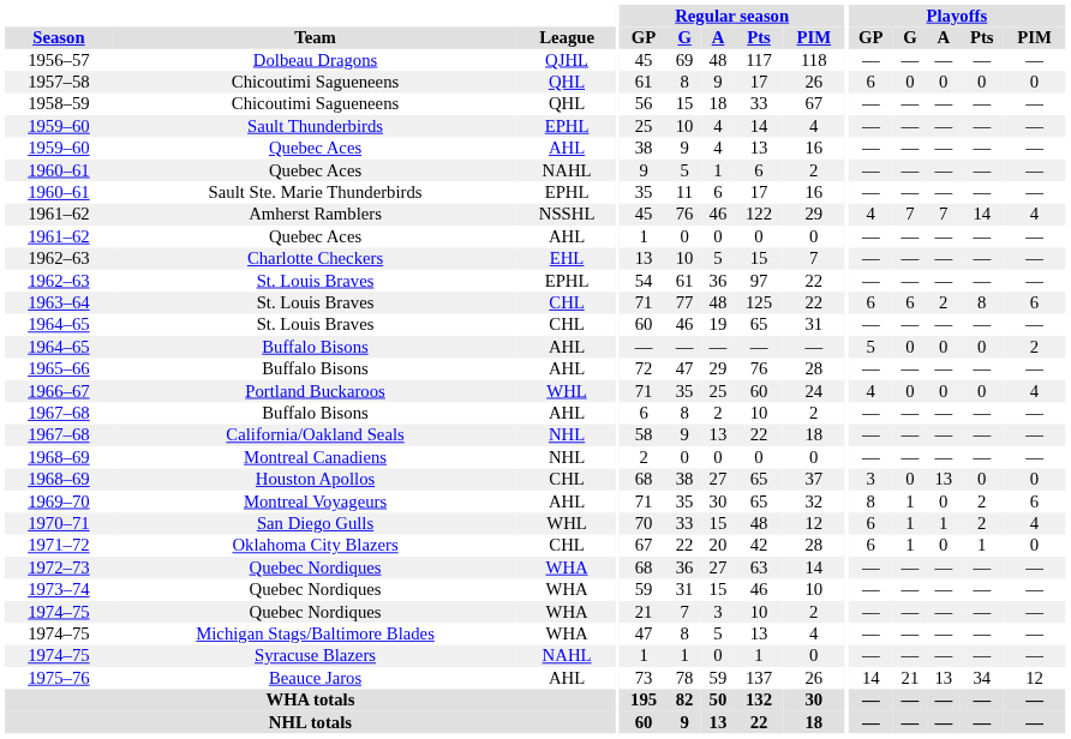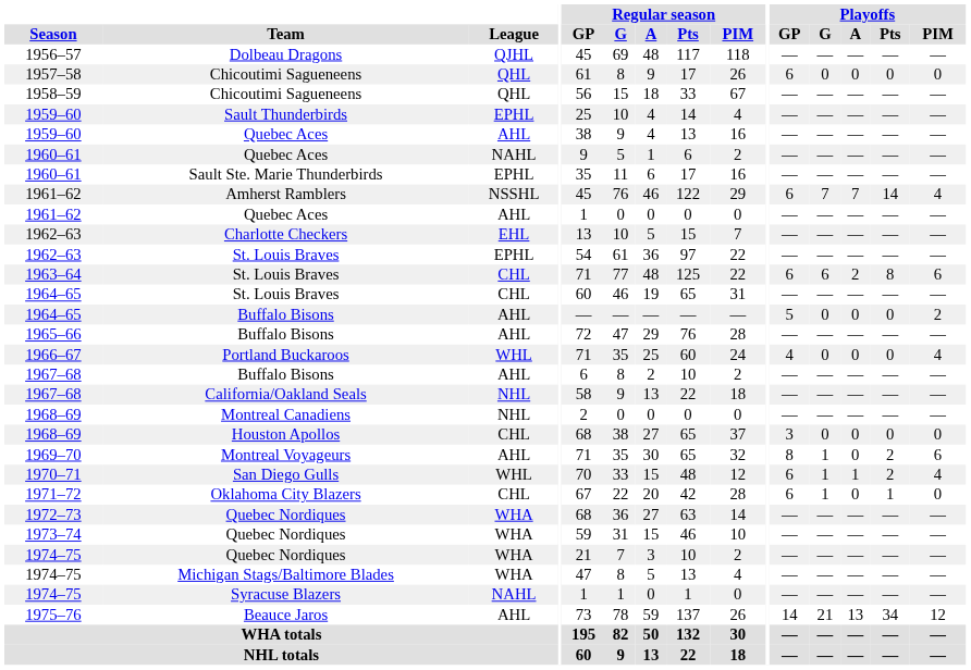1961–62 / Amherst Ramblers | Playoffs / GP: 4 -> 6
1968–69 / Houston Apollos | Playoffs / A: 13 -> 0
